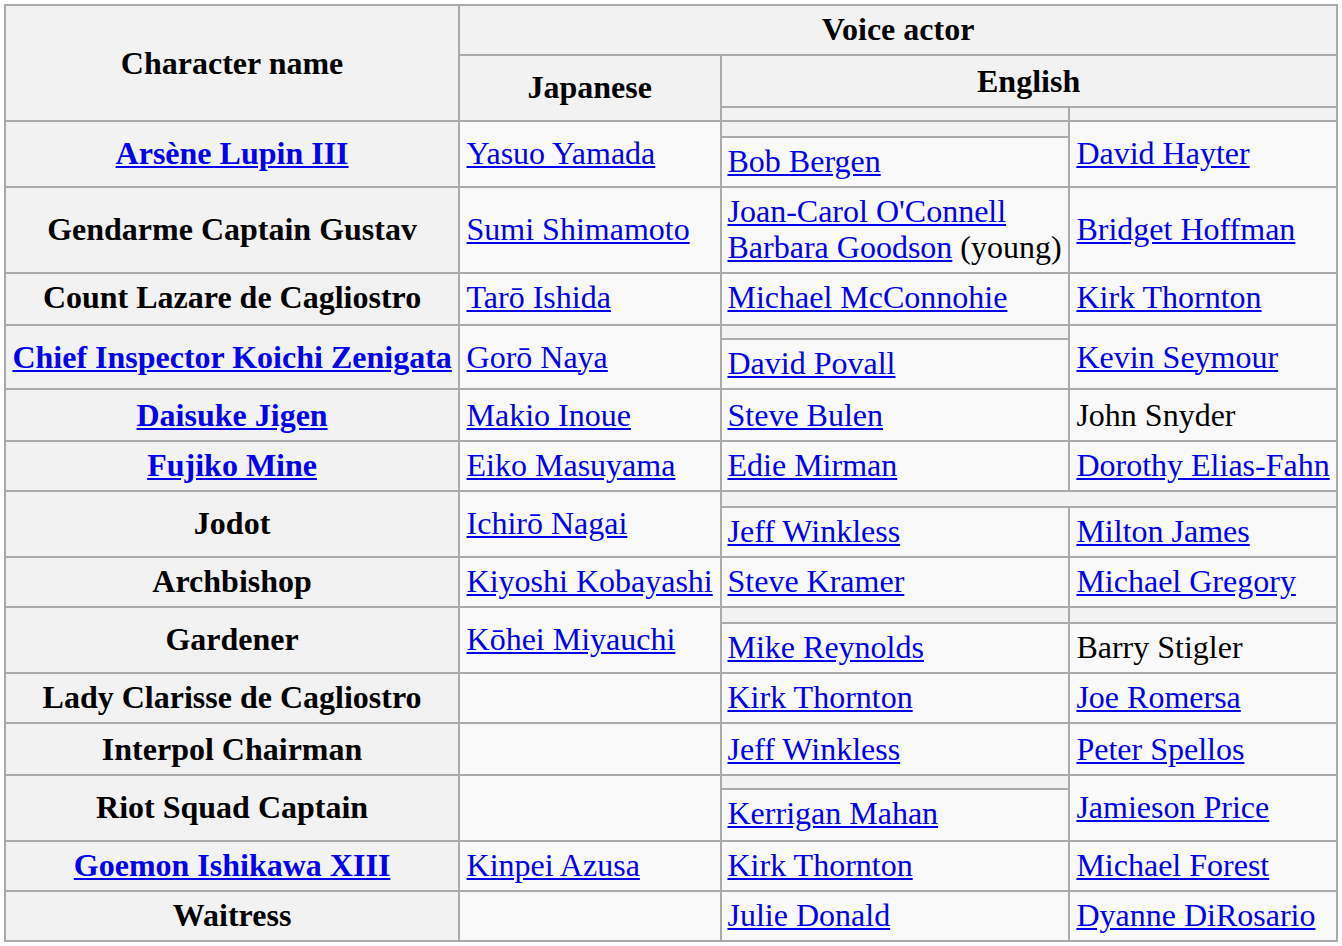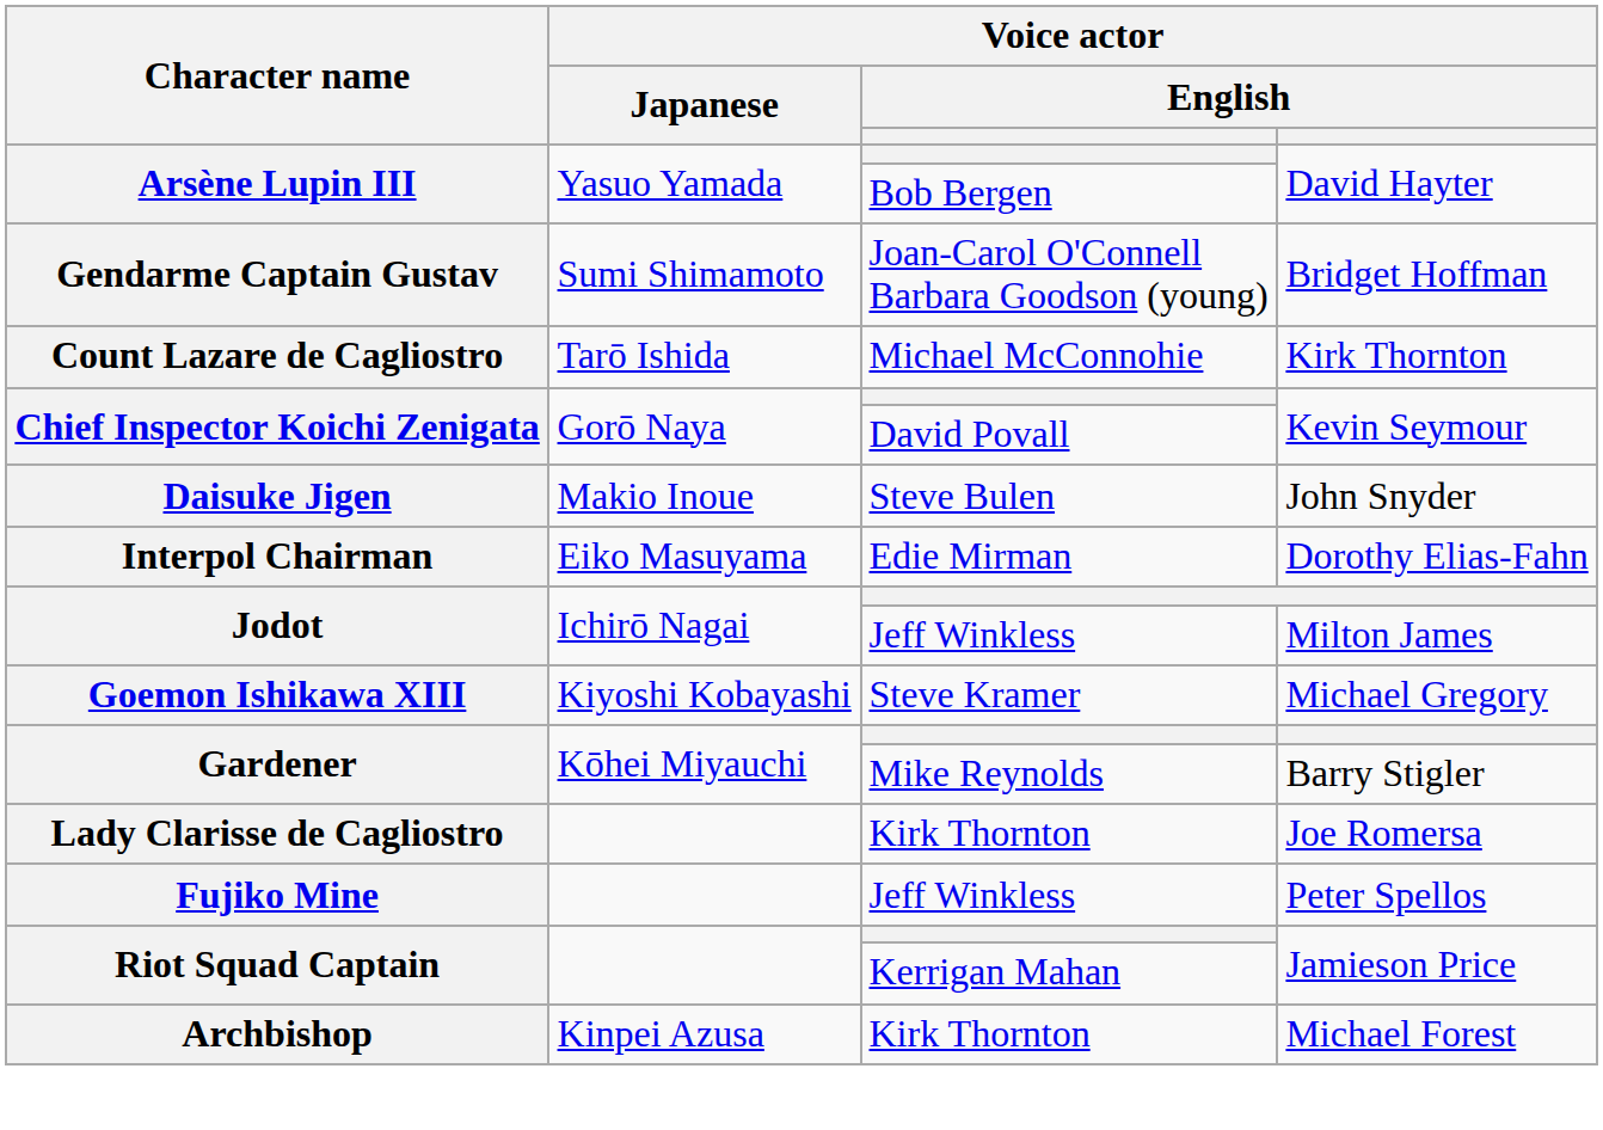Dorothy Elias-Fahn | Character name: Fujiko Mine -> Interpol Chairman
Michael Gregory | Character name: Archbishop -> Goemon Ishikawa XIII
Peter Spellos | Character name: Interpol Chairman -> Fujiko Mine
Michael Forest | Character name: Goemon Ishikawa XIII -> Archbishop
- row: Waitress | Julie Donald | Dyanne DiRosario
